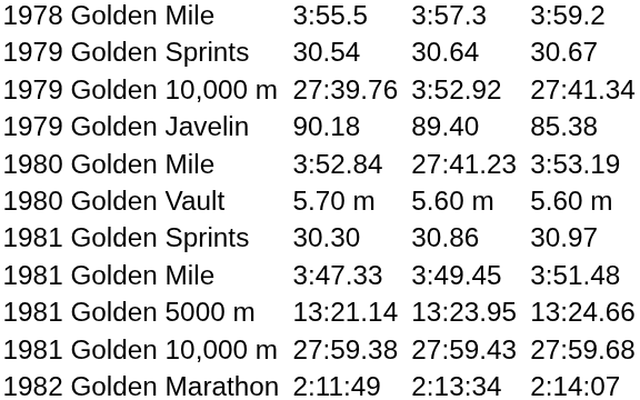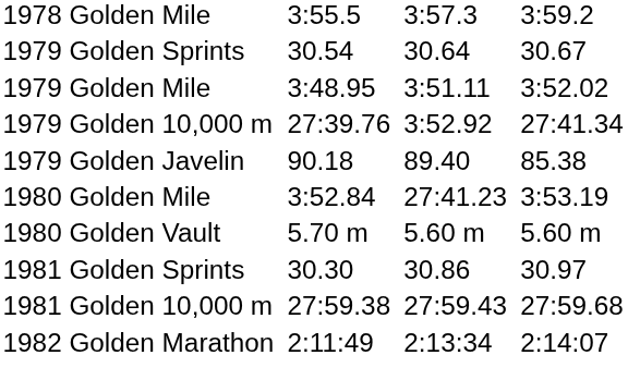+ row: 1979 Golden Mile | 3:48.95 | 3:51.11 | 3:52.02
- row: 1981 Golden Mile | 3:47.33 | 3:49.45 | 3:51.48
- row: 1981 Golden 5000 m | 13:21.14 | 13:23.95 | 13:24.66
